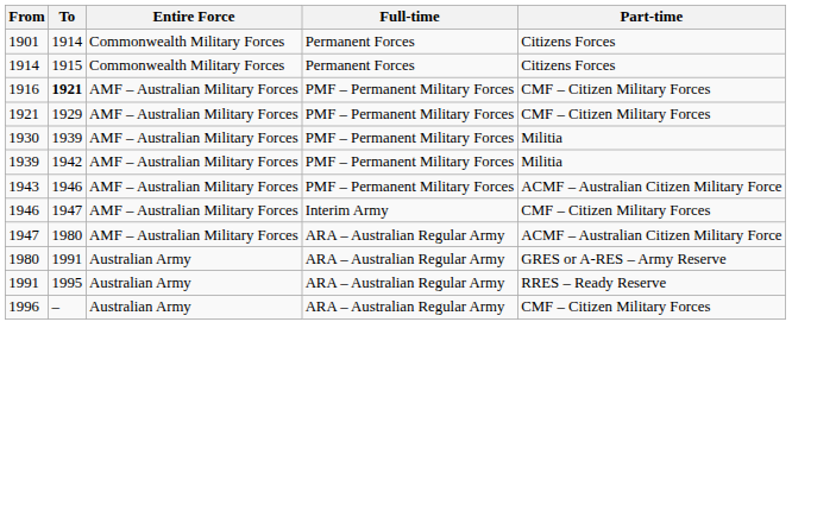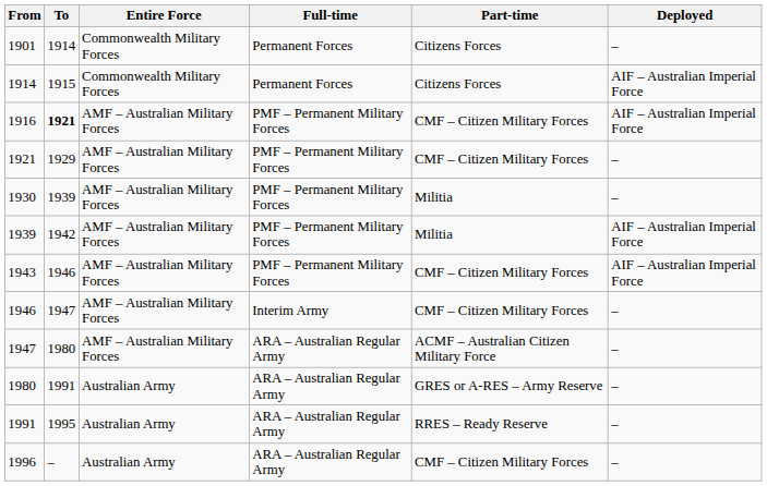+ column: Deployed | – | AIF – Australian Imperial Force | AIF – Australian Imperial Force | – | – | AIF – Australian Imperial Force | AIF – Australian Imperial Force | – | – | – | – | –
1943 | Part-time: ACMF – Australian Citizen Military Force -> CMF – Citizen Military Forces
